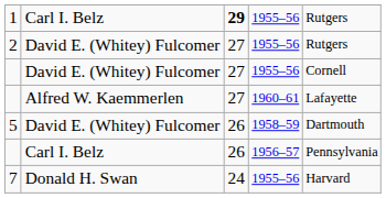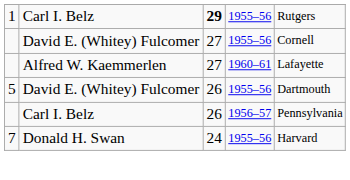- row: 2 | David E. (Whitey) Fulcomer | 27 | 1955–56 | Rutgers
5 | column 4: 1958–59 -> 1955–56
